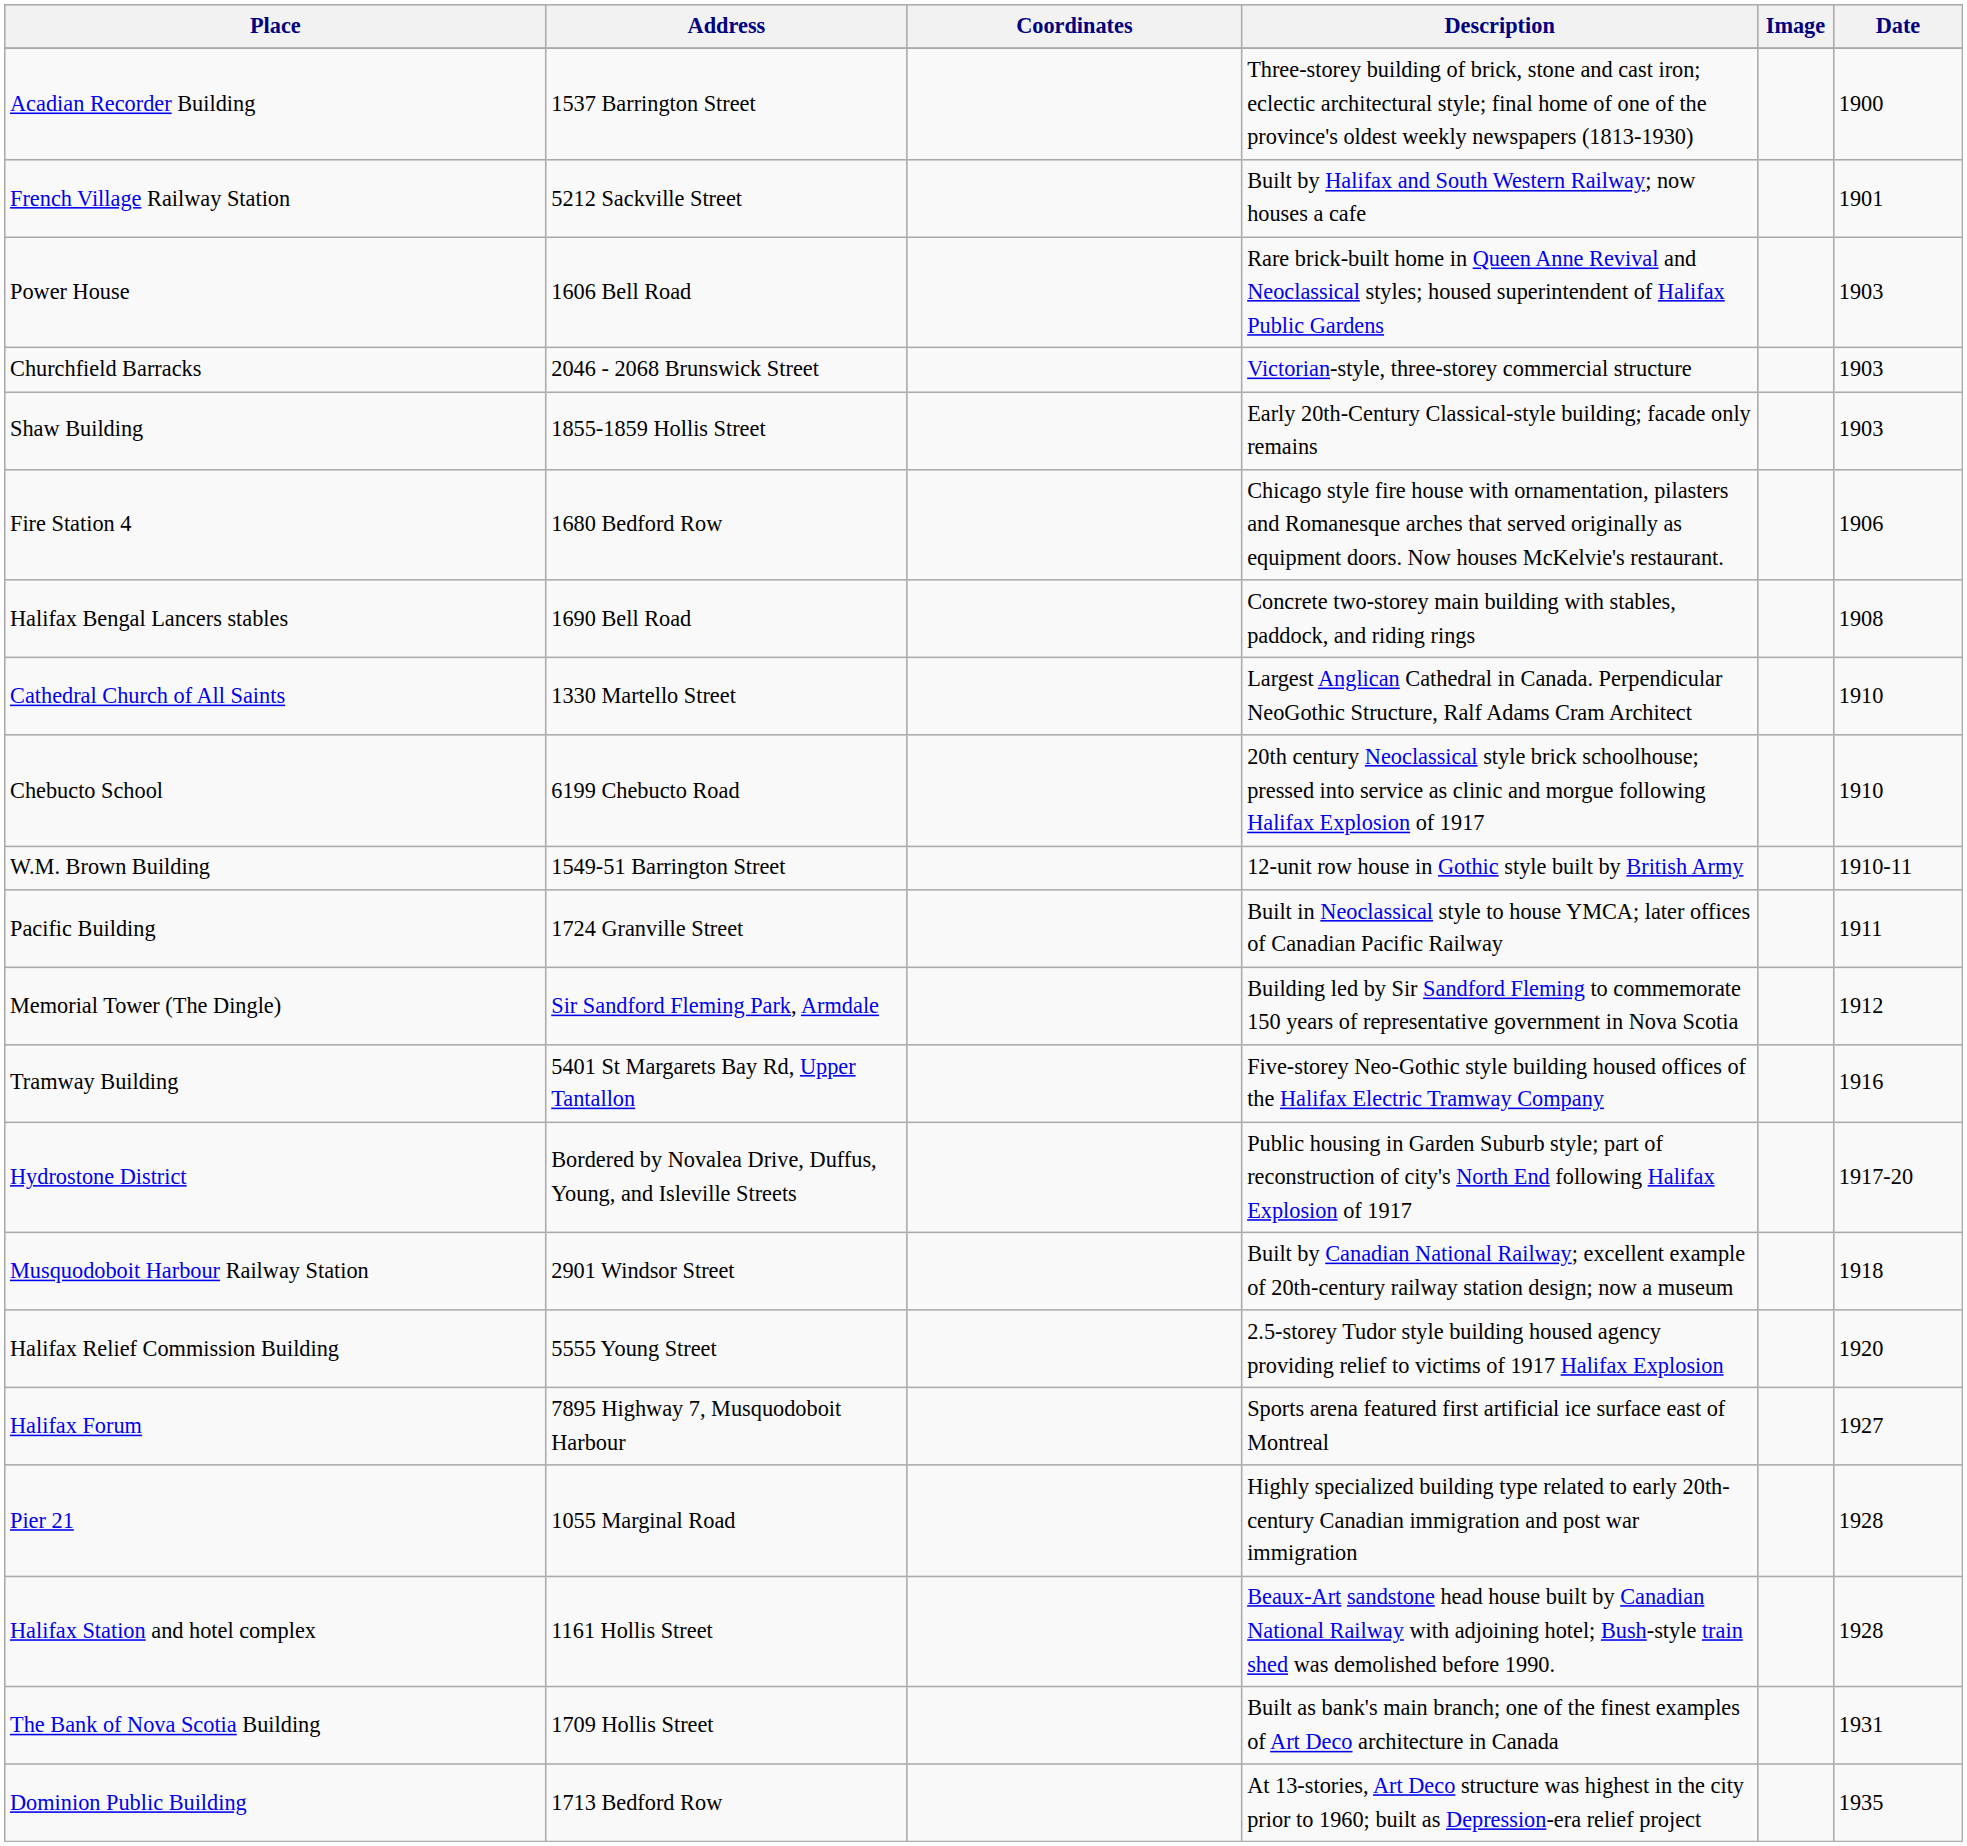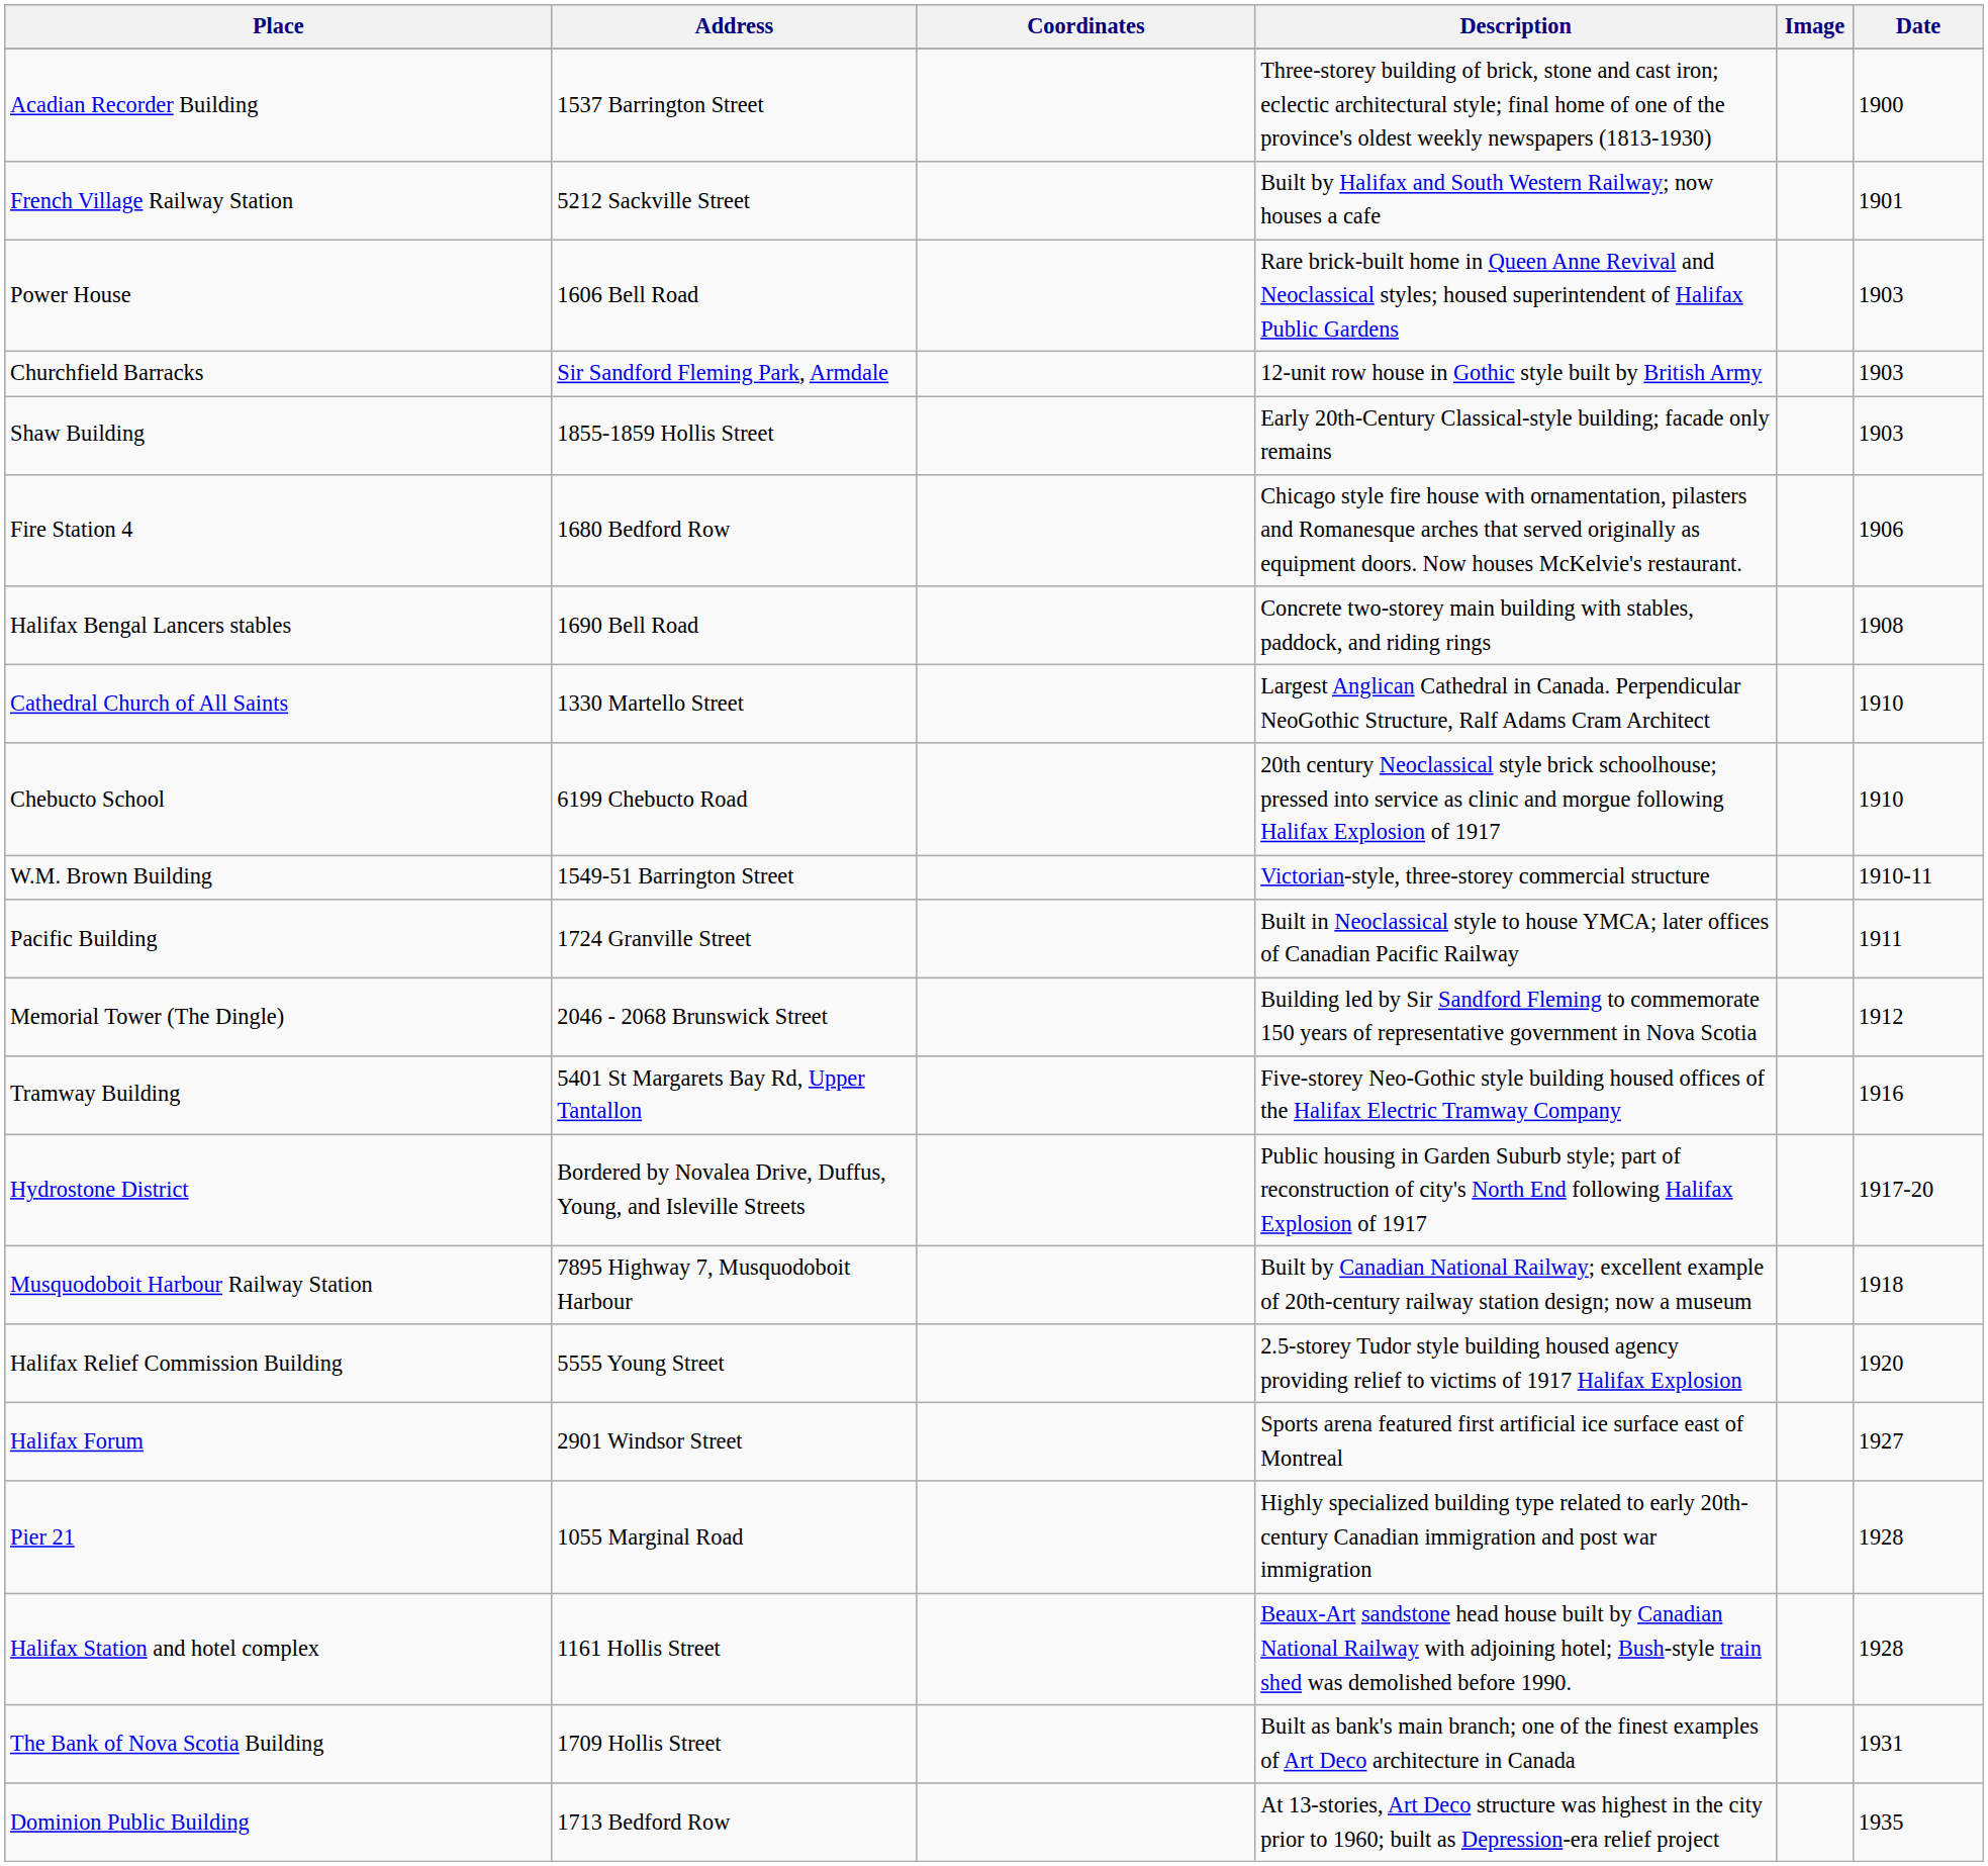Churchfield Barracks | Address: 2046 - 2068 Brunswick Street -> Sir Sandford Fleming Park, Armdale
Churchfield Barracks | Description: Victorian-style, three-storey commercial structure -> 12-unit row house in Gothic style built by British Army
W.M. Brown Building | Description: 12-unit row house in Gothic style built by British Army -> Victorian-style, three-storey commercial structure
Memorial Tower (The Dingle) | Address: Sir Sandford Fleming Park, Armdale -> 2046 - 2068 Brunswick Street
Musquodoboit Harbour Railway Station | Address: 2901 Windsor Street -> 7895 Highway 7, Musquodoboit Harbour
Halifax Forum | Address: 7895 Highway 7, Musquodoboit Harbour -> 2901 Windsor Street
